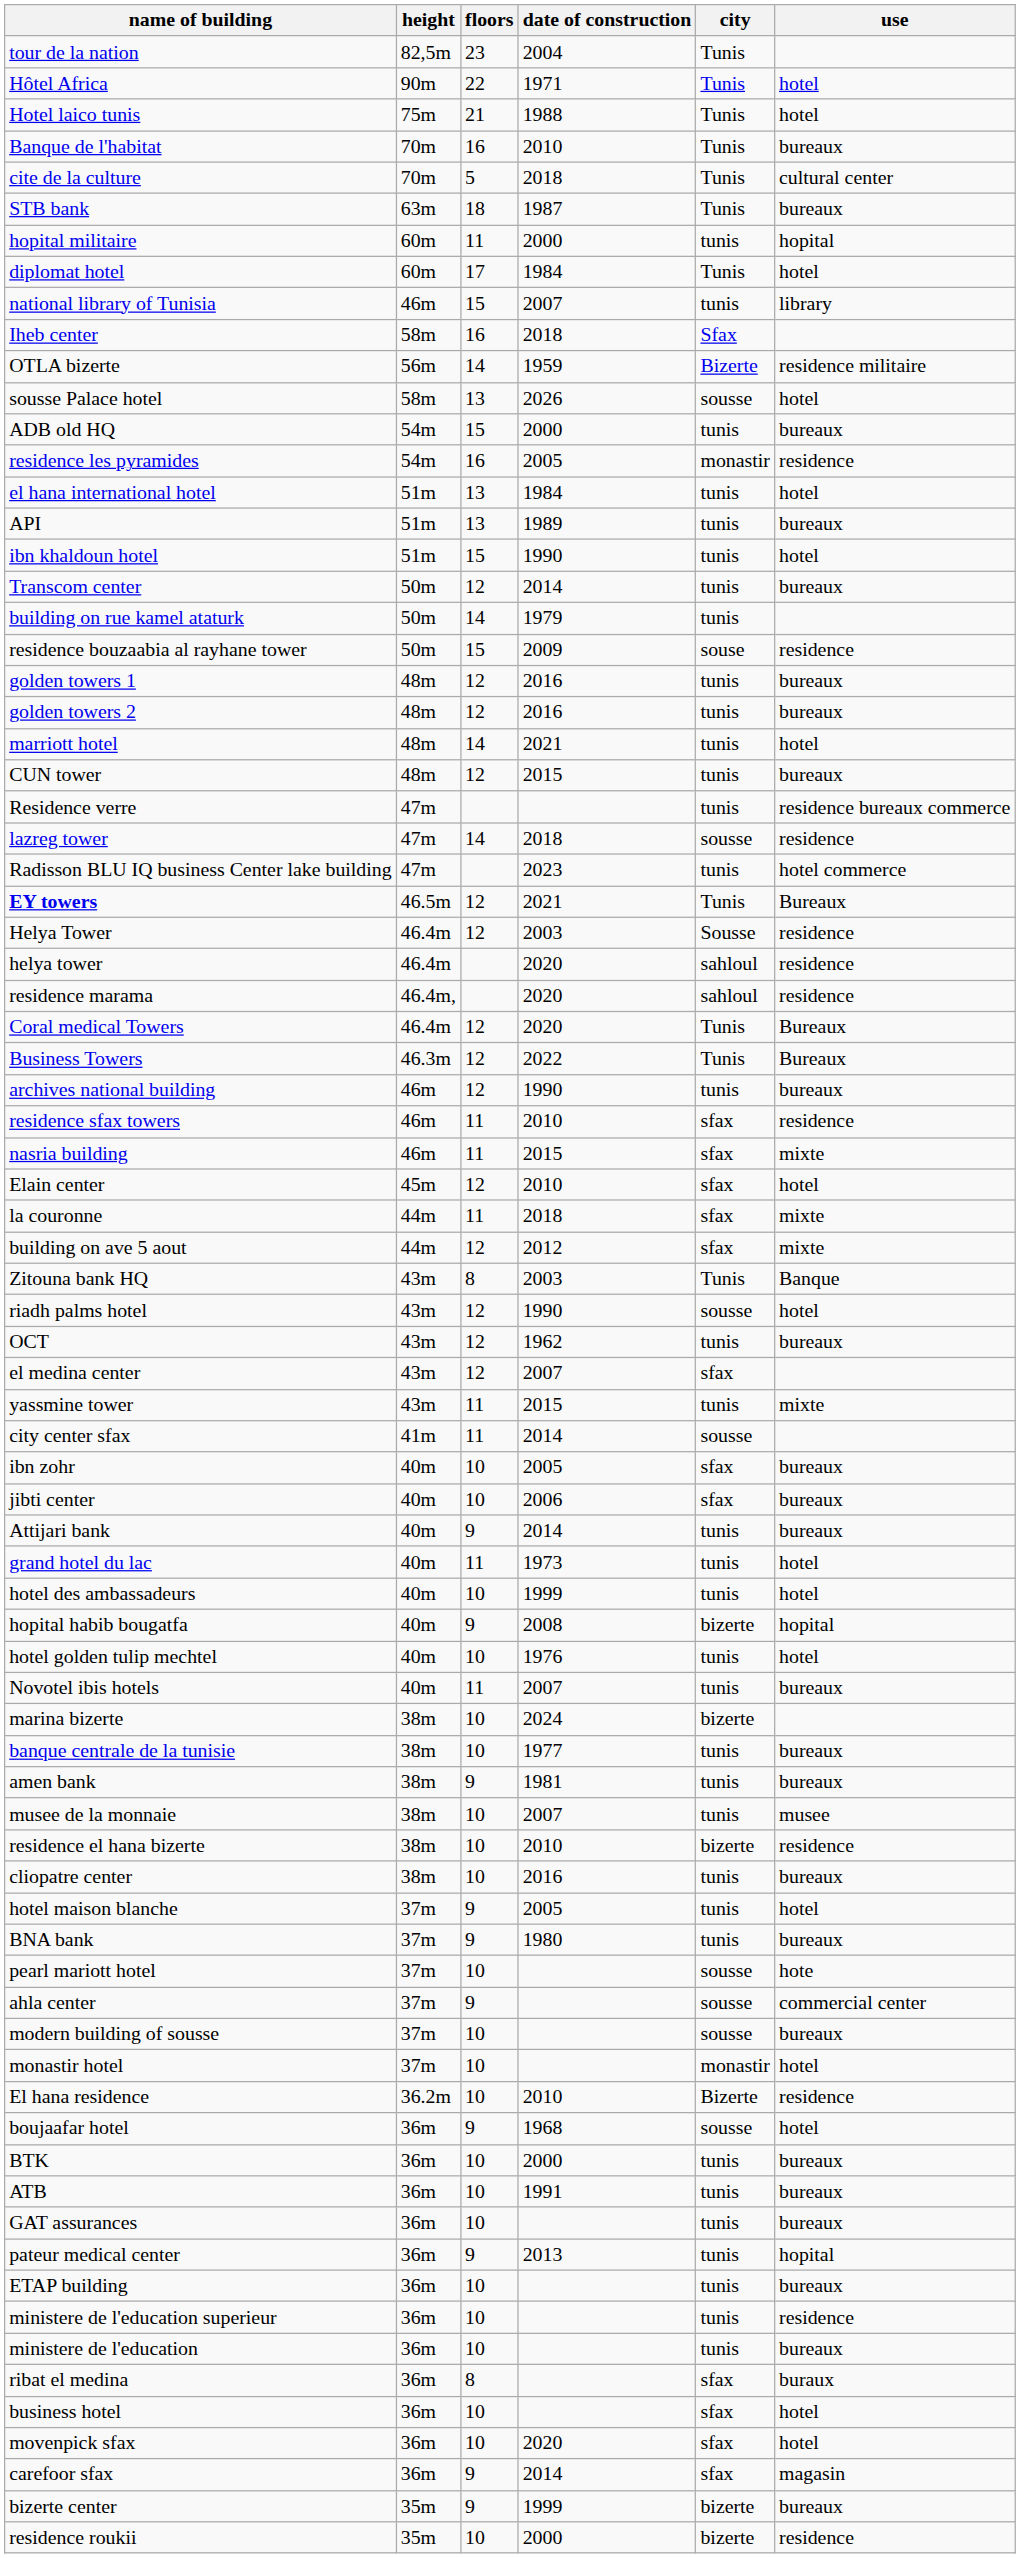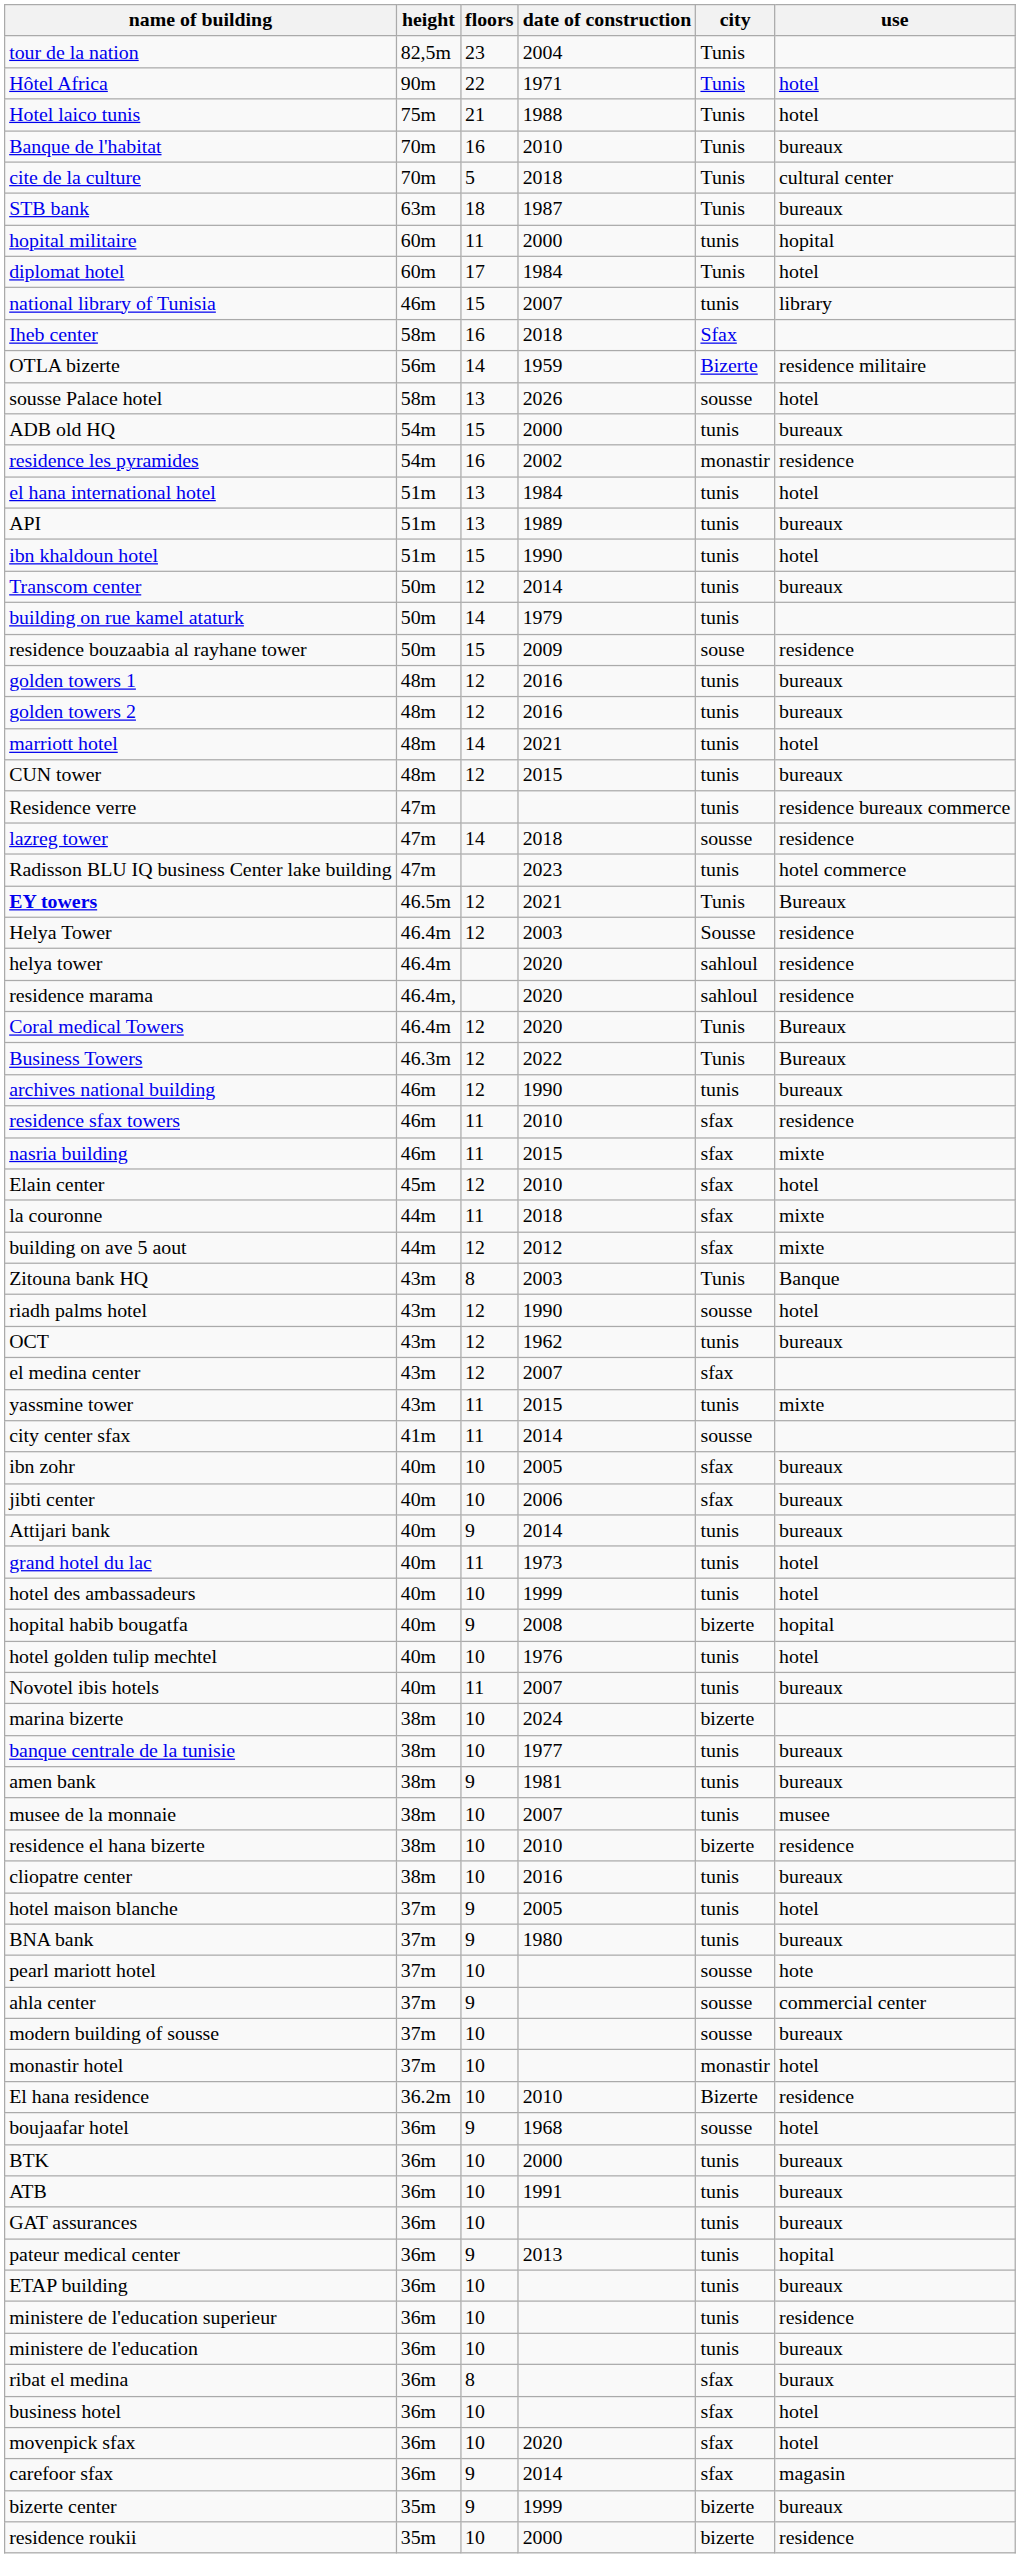residence les pyramides | date of construction: 2005 -> 2002
